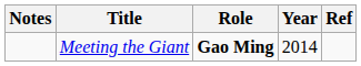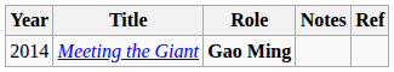columns swapped: Year <-> Notes
